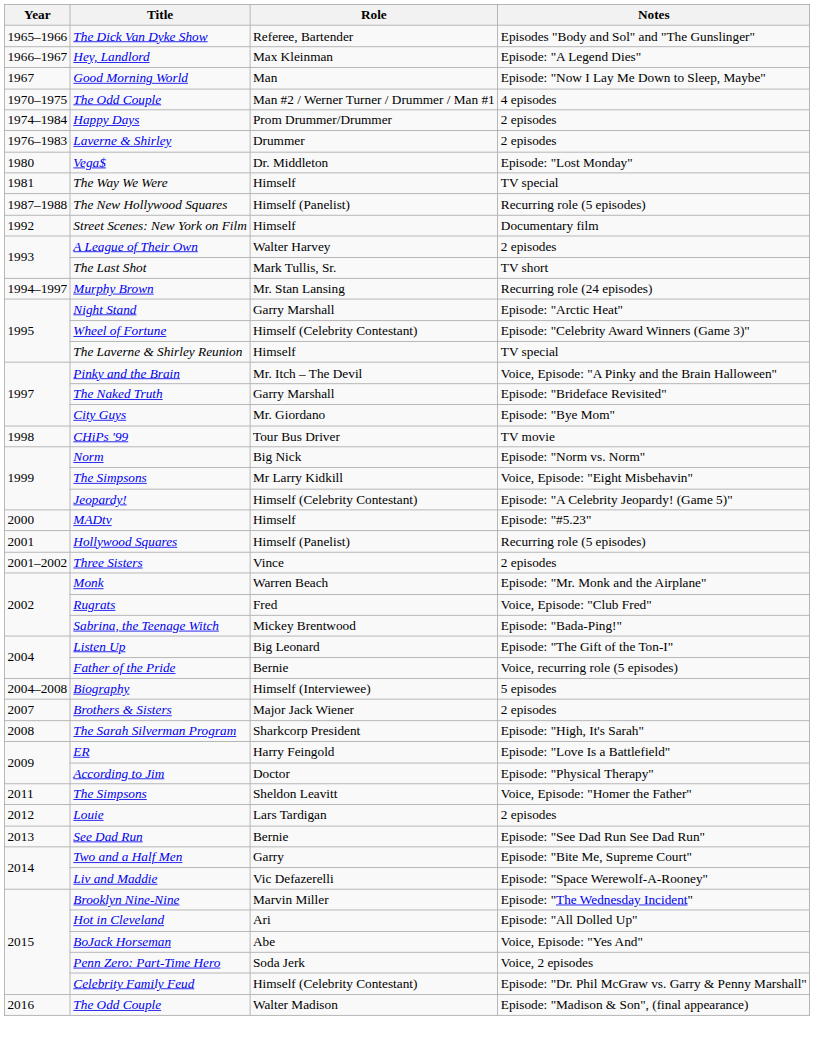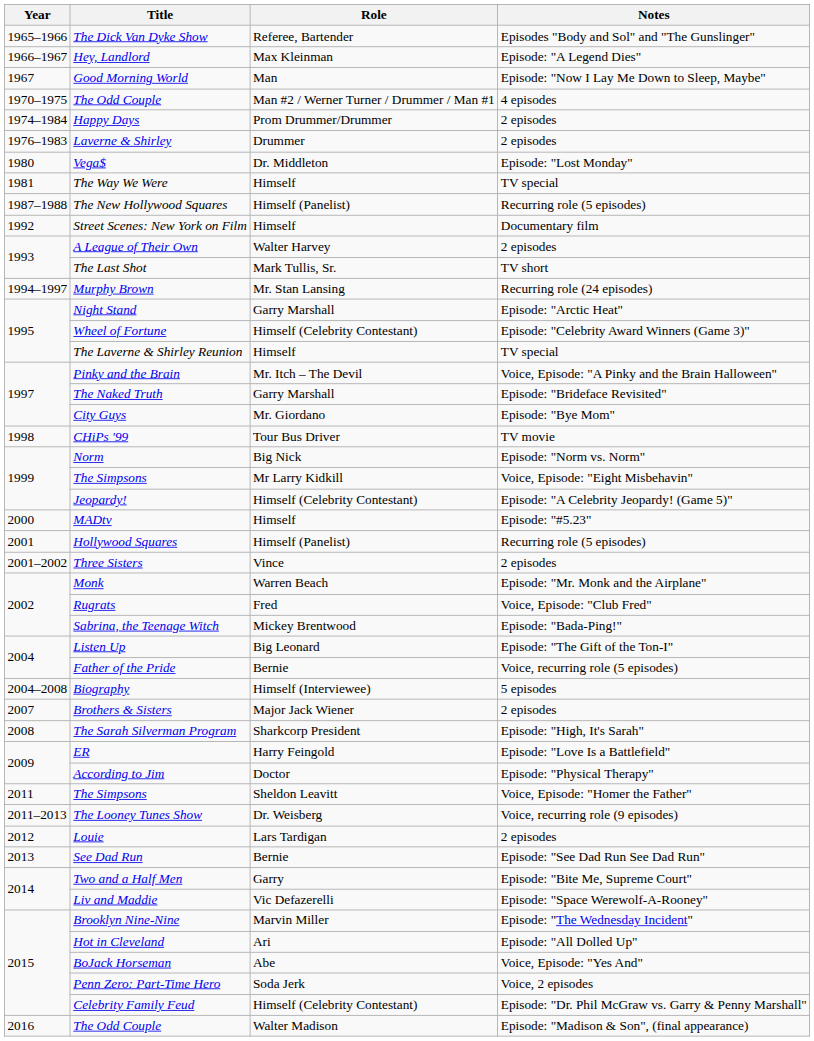+ row: 2011–2013 | The Looney Tunes Show | Dr. Weisberg | Voice, recurring role (9 episodes)
